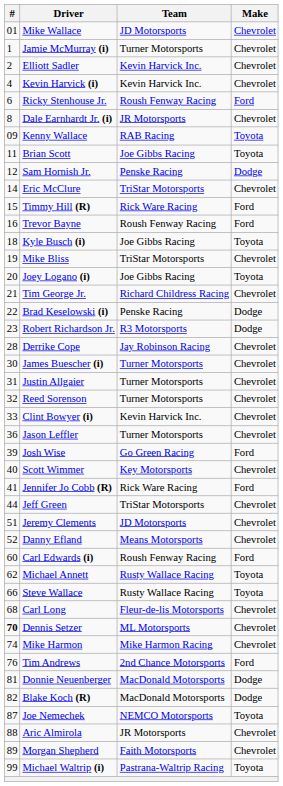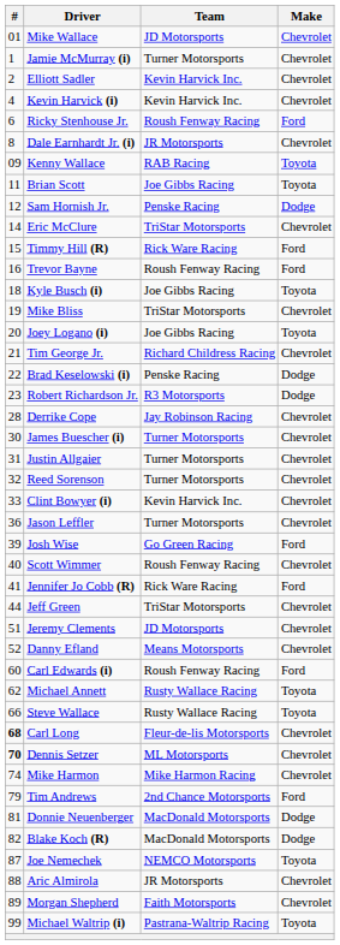Scott Wimmer | Team: Key Motorsports -> Roush Fenway Racing
Carl Long | #: normal -> bold
Tim Andrews | #: 76 -> 79
